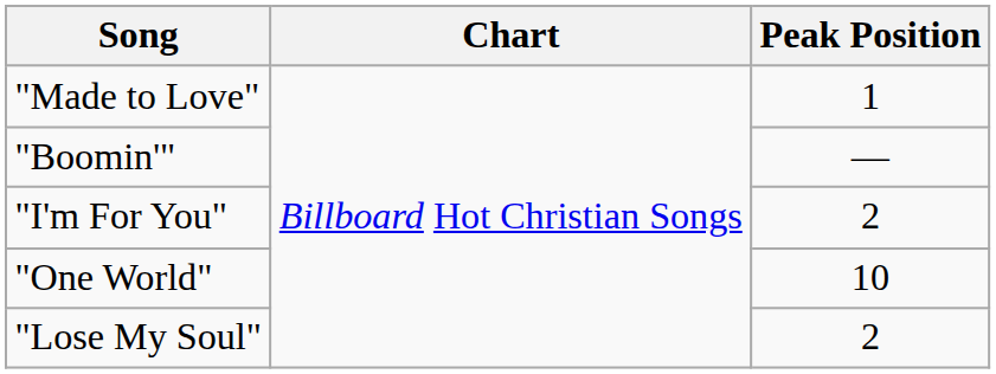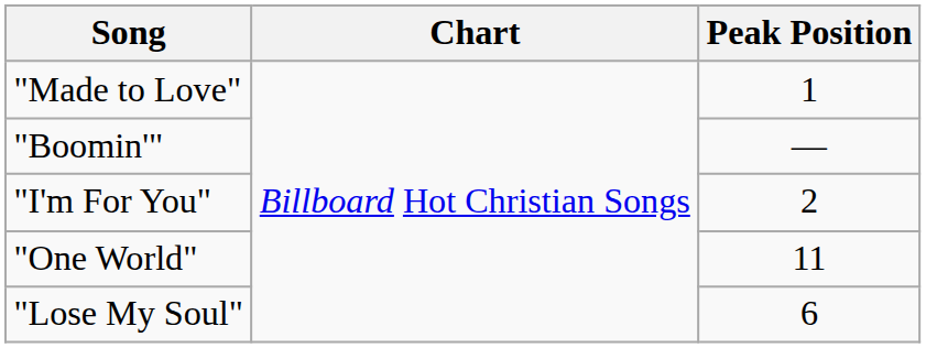"One World" | Peak Position: 10 -> 11
"Lose My Soul" | Peak Position: 2 -> 6
